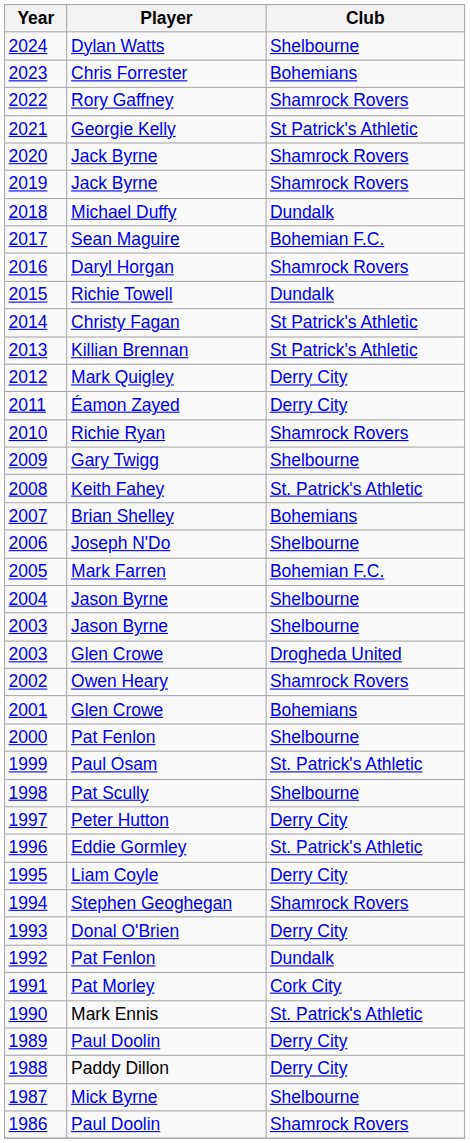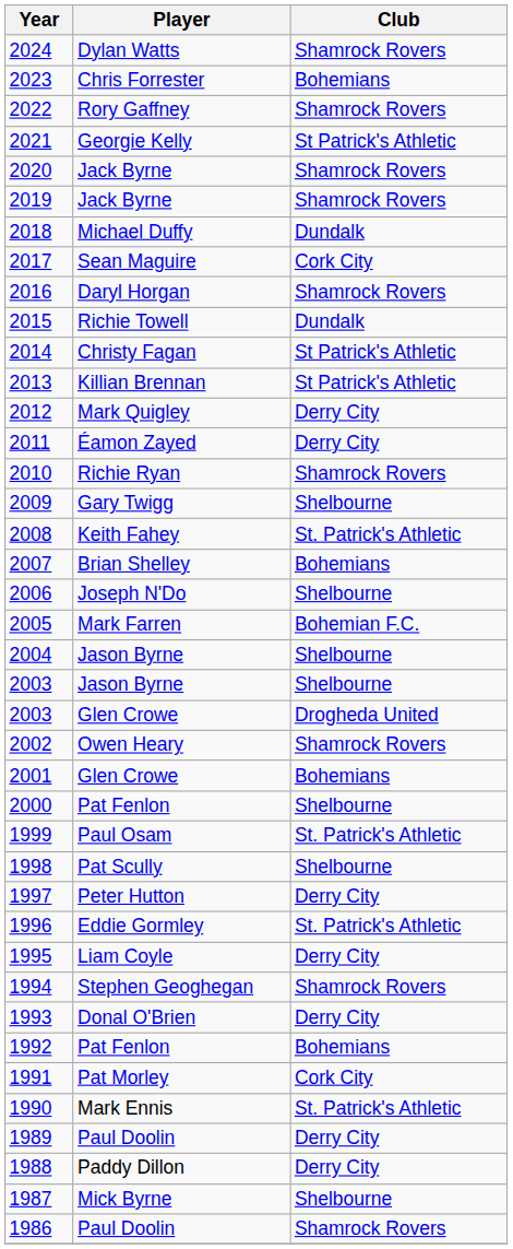2024 | Club: Shelbourne -> Shamrock Rovers
2017 | Club: Bohemian F.C. -> Cork City
1992 | Club: Dundalk -> Bohemians
